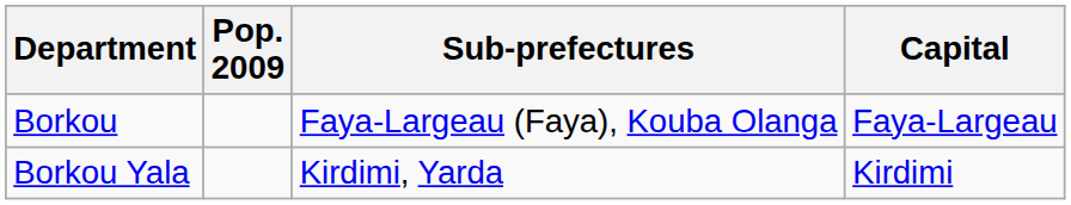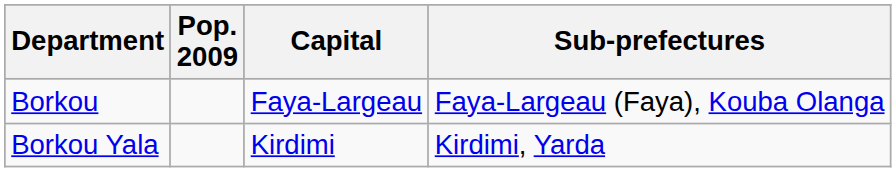columns swapped: Capital <-> Sub-prefectures
